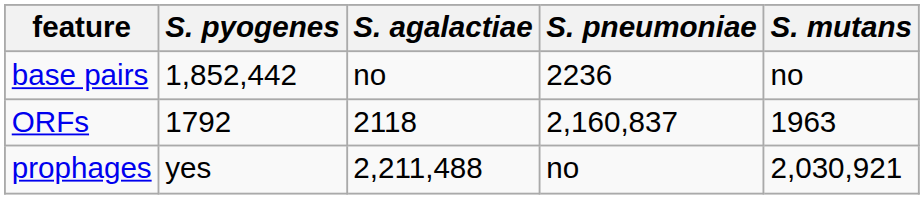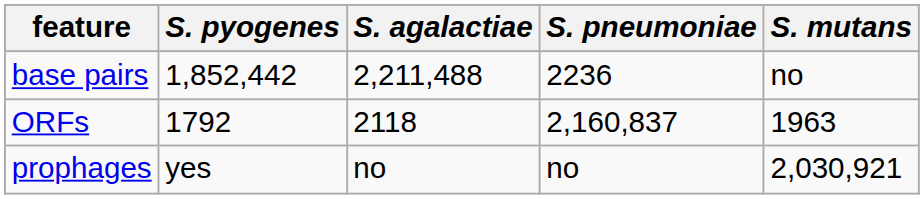base pairs | S. agalactiae: no -> 2,211,488
prophages | S. agalactiae: 2,211,488 -> no
